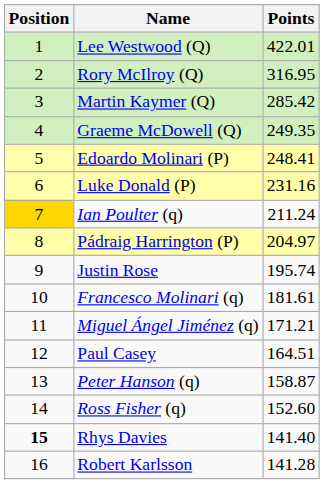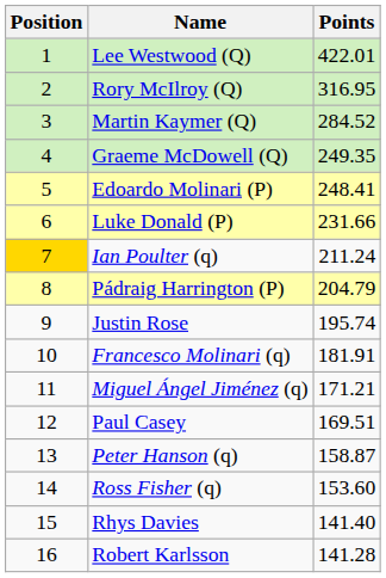Martin Kaymer (Q) | Points: 285.42 -> 284.52
Luke Donald (P) | Points: 231.16 -> 231.66
Pádraig Harrington (P) | Points: 204.97 -> 204.79
Francesco Molinari (q) | Points: 181.61 -> 181.91
Paul Casey | Points: 164.51 -> 169.51
Ross Fisher (q) | Points: 152.60 -> 153.60
Rhys Davies | Position: bold -> normal
